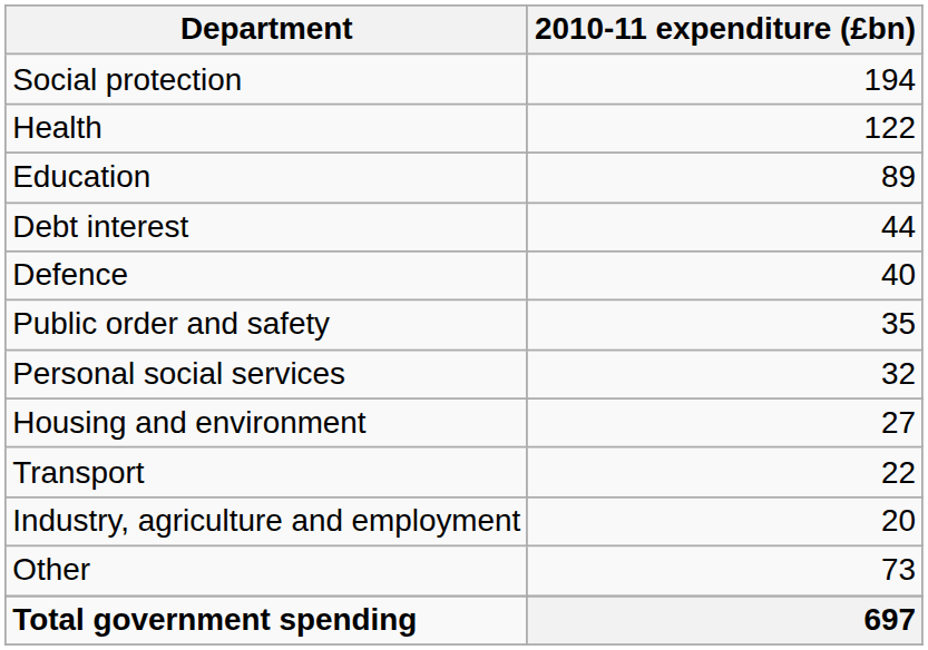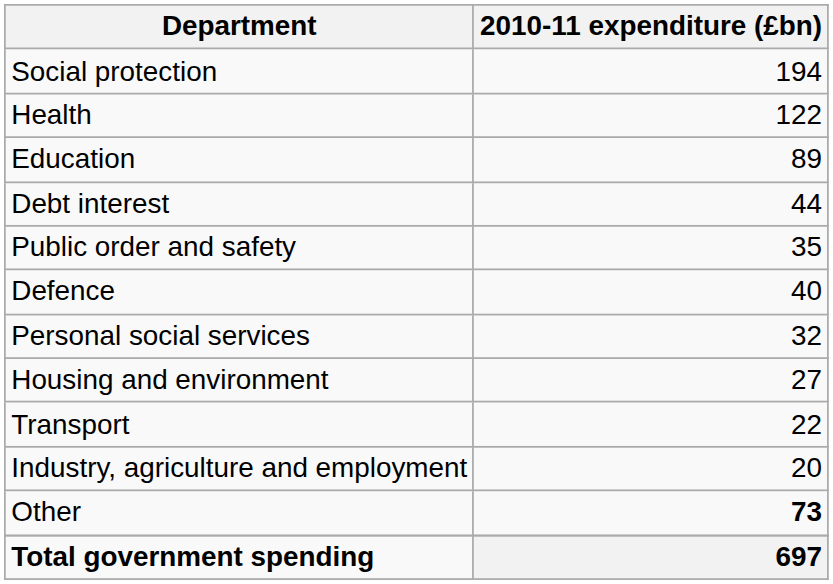rows swapped: Defence <-> Public order and safety
Other | 2010-11 expenditure (£bn): normal -> bold
